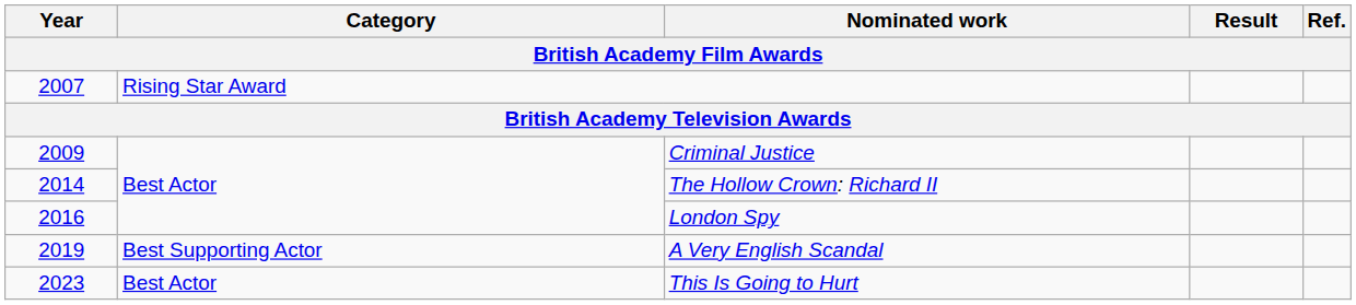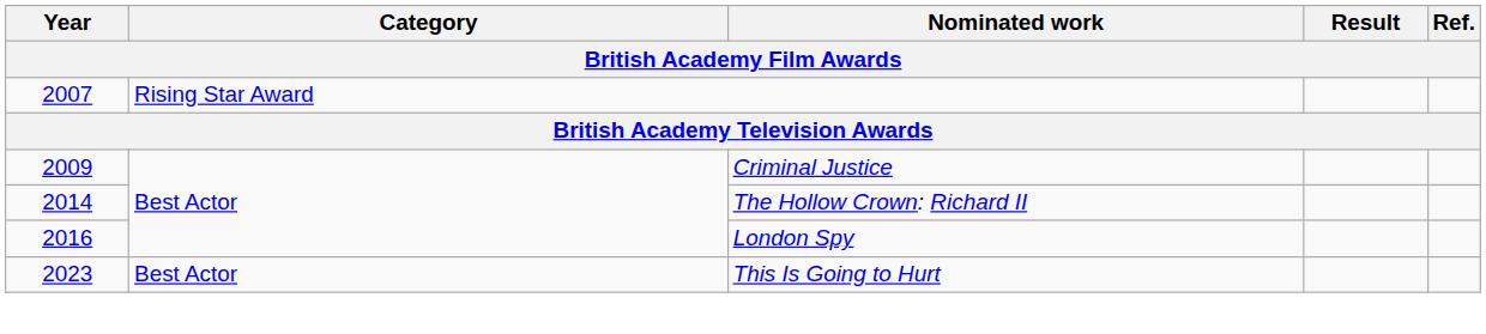- row: 2019 | Best Supporting Actor | A Very English Scandal
